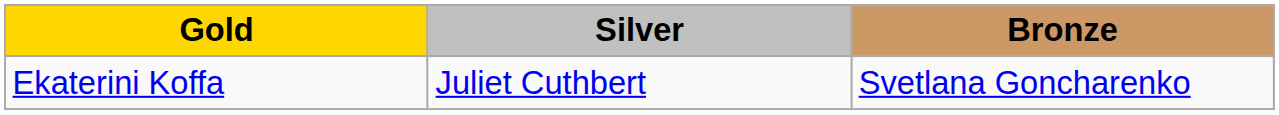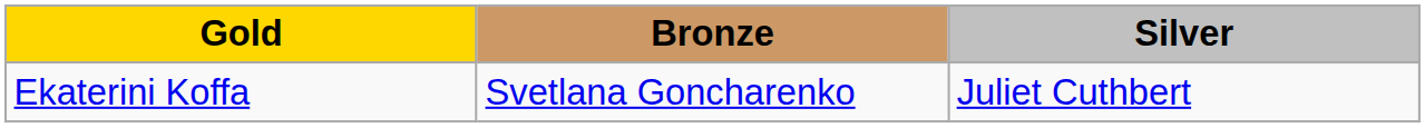columns swapped: Silver <-> Bronze
